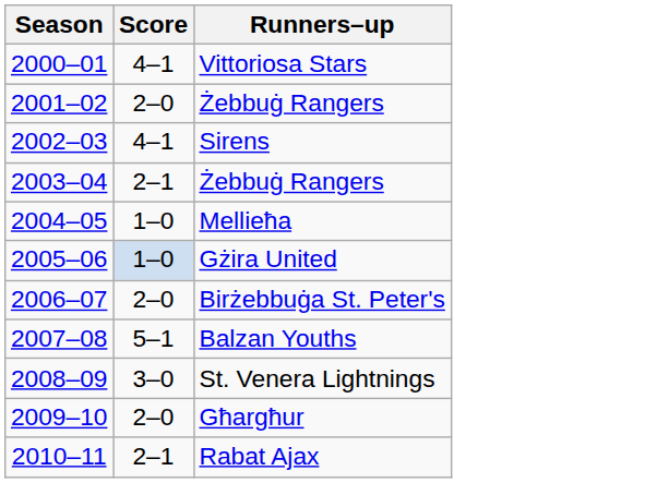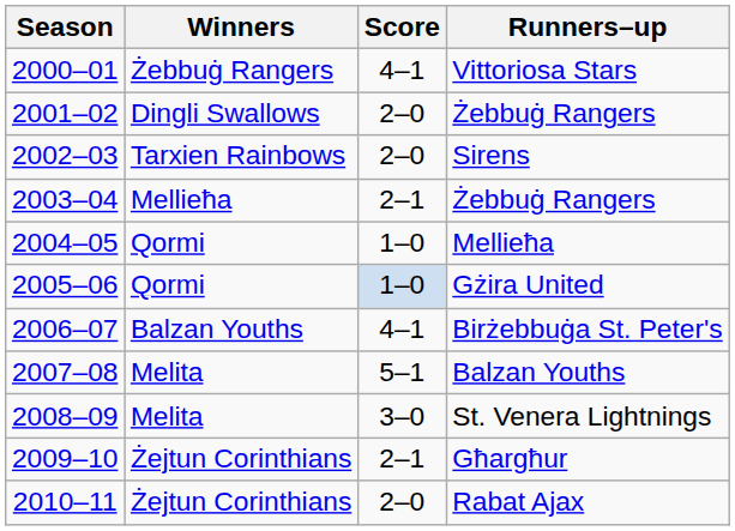+ column: Winners | Żebbuġ Rangers | Dingli Swallows | Tarxien Rainbows | Mellieħa | Qormi | Qormi | Balzan Youths | Melita | Melita | Żejtun Corinthians | Żejtun Corinthians
Sirens | Score: 4–1 -> 2–0
Birżebbuġa St. Peter's | Score: 2–0 -> 4–1
Għargħur | Score: 2–0 -> 2–1
Rabat Ajax | Score: 2–1 -> 2–0
